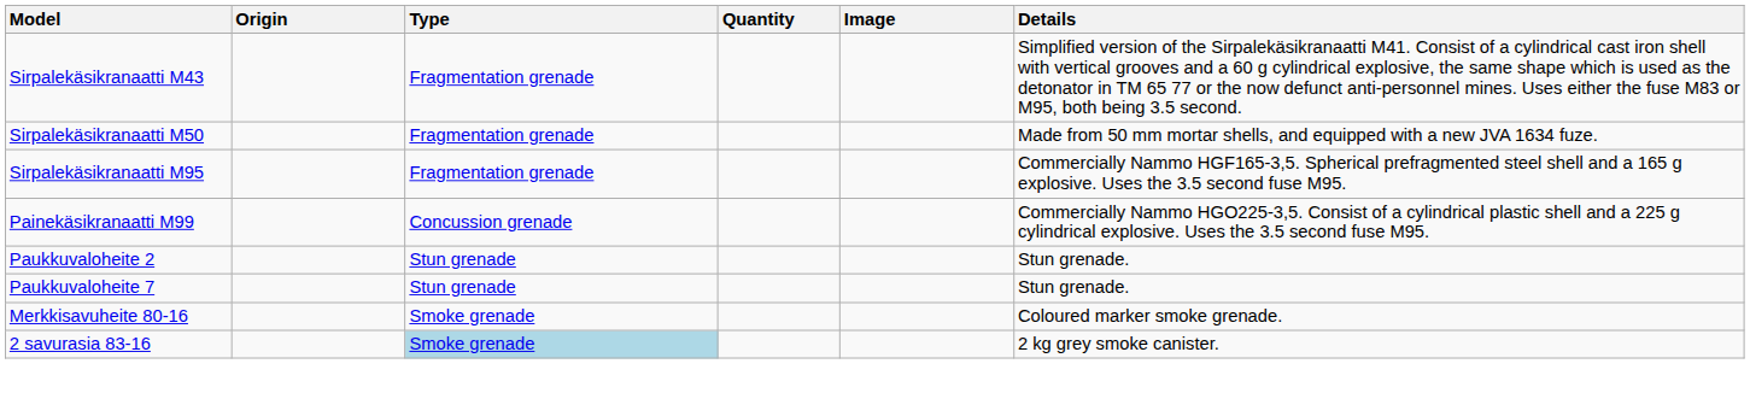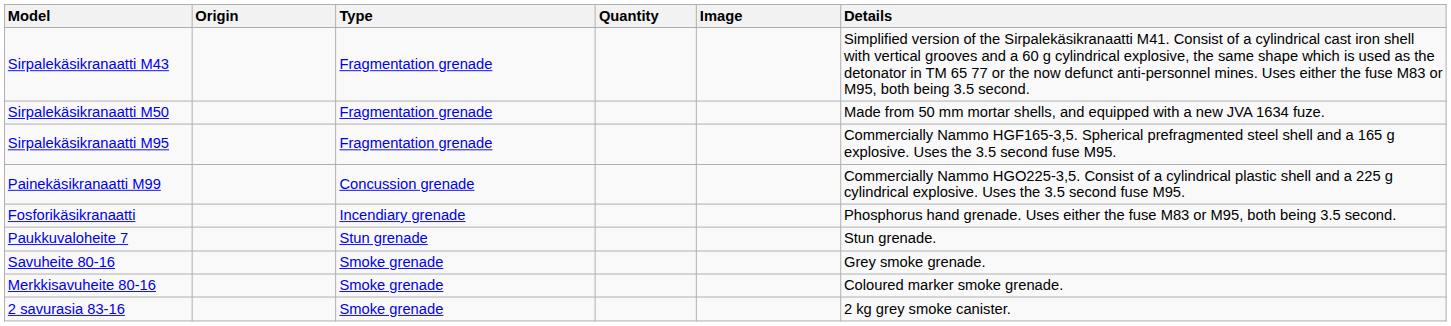+ row: Fosforikäsikranaatti | Incendiary grenade | Phosphorus hand grenade. Uses either the fuse M83 or M95, both being 3.5 second.
- row: Paukkuvaloheite 2 | Stun grenade | Stun grenade.
+ row: Savuheite 80-16 | Smoke grenade | Grey smoke grenade.
2 savurasia 83-16 | Type: lightblue background -> no background
